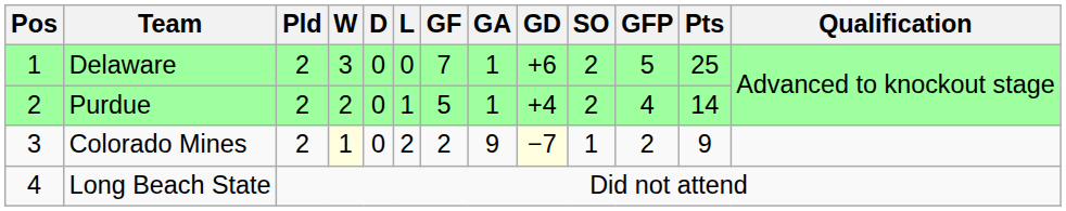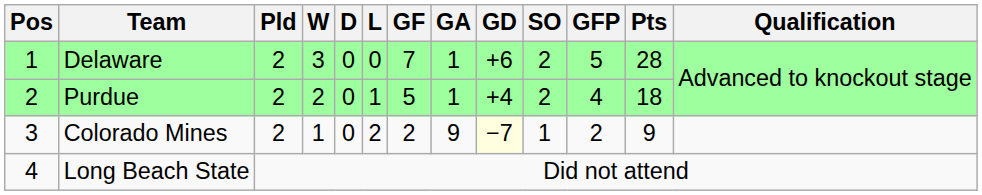Delaware | Pts: 25 -> 28
Purdue | Pts: 14 -> 18
Colorado Mines | W: lightyellow background -> no background
